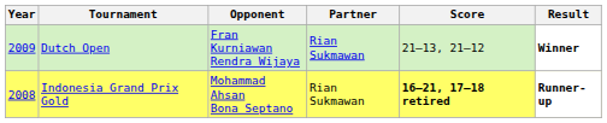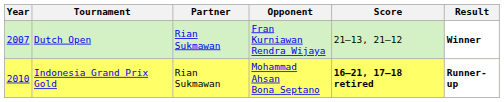columns swapped: Partner <-> Opponent
Dutch Open | Year: 2009 -> 2007
Indonesia Grand Prix Gold | Year: 2008 -> 2010
